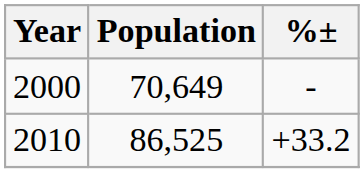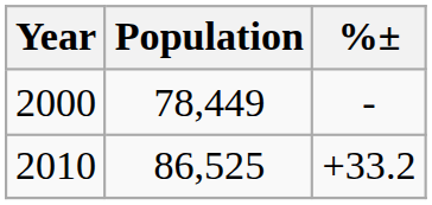2000 | Population: 70,649 -> 78,449
